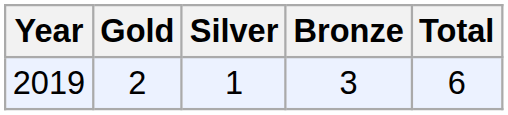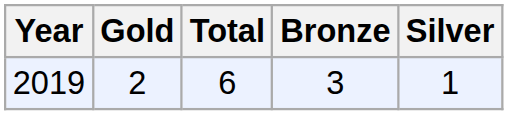columns swapped: Silver <-> Total
